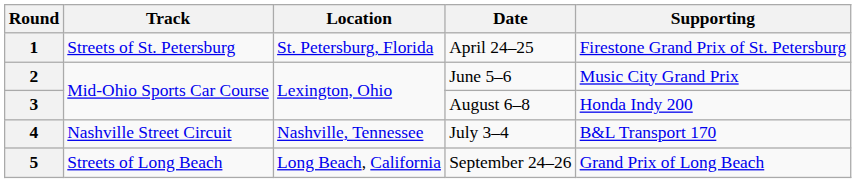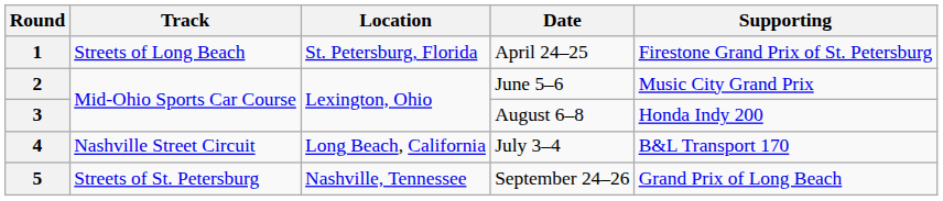1 | Track: Streets of St. Petersburg -> Streets of Long Beach
4 | Location: Nashville, Tennessee -> Long Beach, California
5 | Track: Streets of Long Beach -> Streets of St. Petersburg
5 | Location: Long Beach, California -> Nashville, Tennessee
